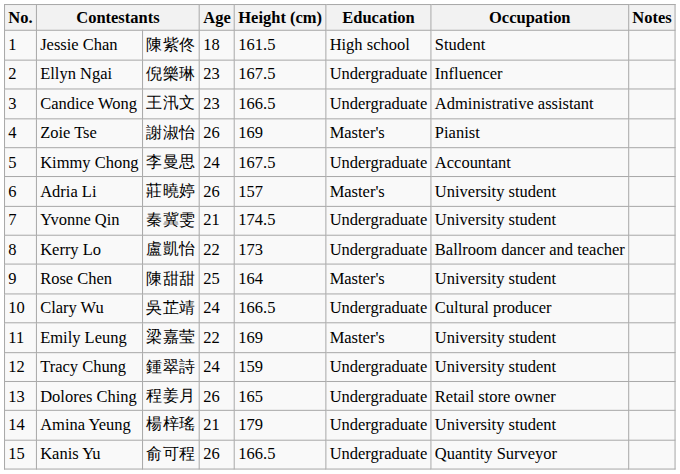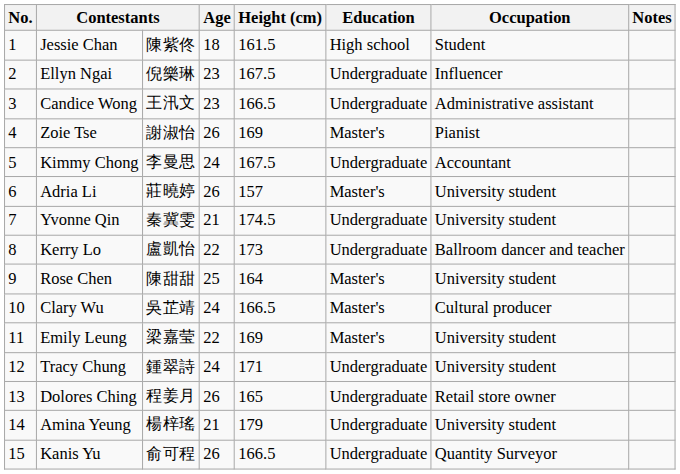Clary Wu | Education: Undergraduate -> Master's
Tracy Chung | Height (cm): 159 -> 171
